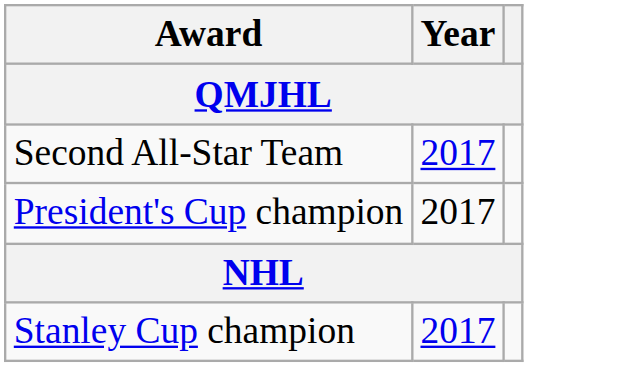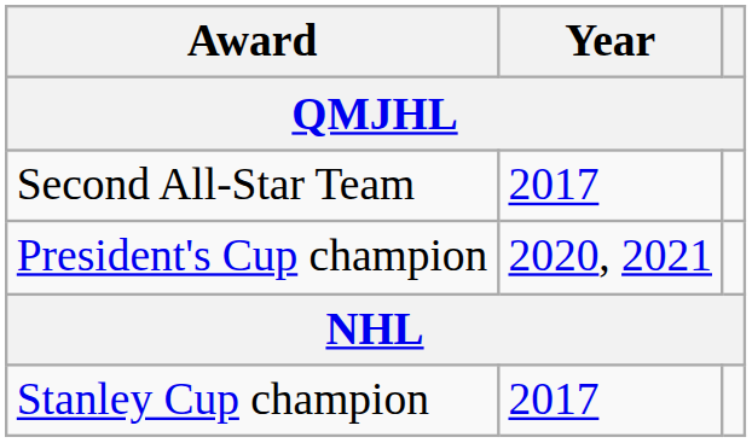President's Cup champion | Year: 2017 -> 2020, 2021
